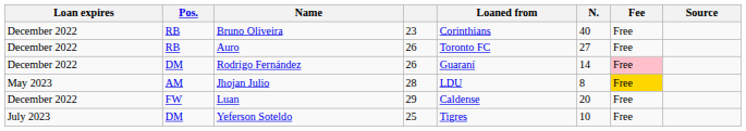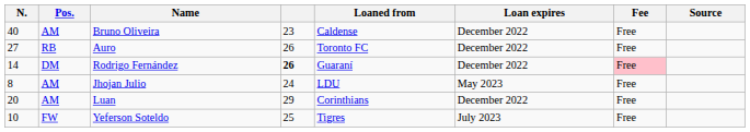columns swapped: N. <-> Loan expires
Bruno Oliveira | Pos.: RB -> AM
Bruno Oliveira | Loaned from: Corinthians -> Caldense
Rodrigo Fernández | column 4: normal -> bold
Jhojan Julio | column 4: 28 -> 24
Jhojan Julio | Fee: gold background -> no background
Luan | Pos.: FW -> AM
Luan | Loaned from: Caldense -> Corinthians
Yeferson Soteldo | Pos.: DM -> FW
